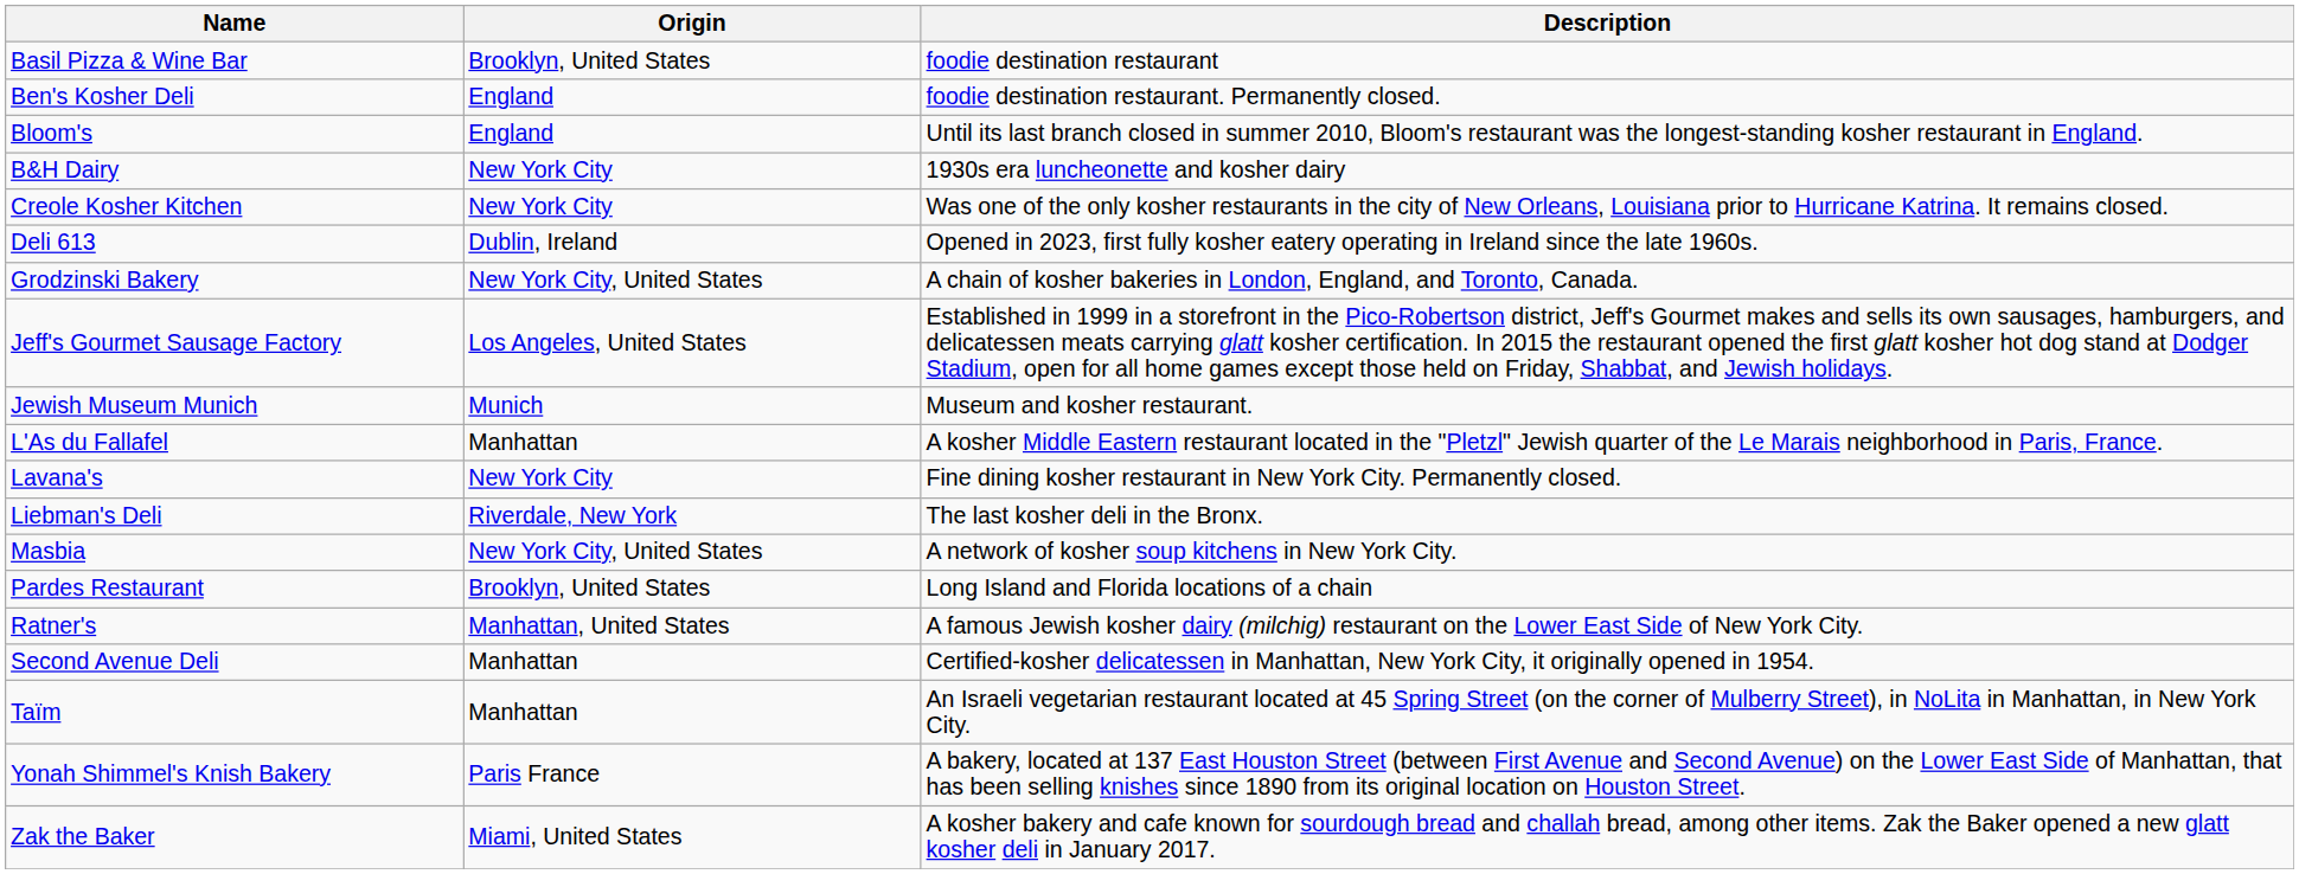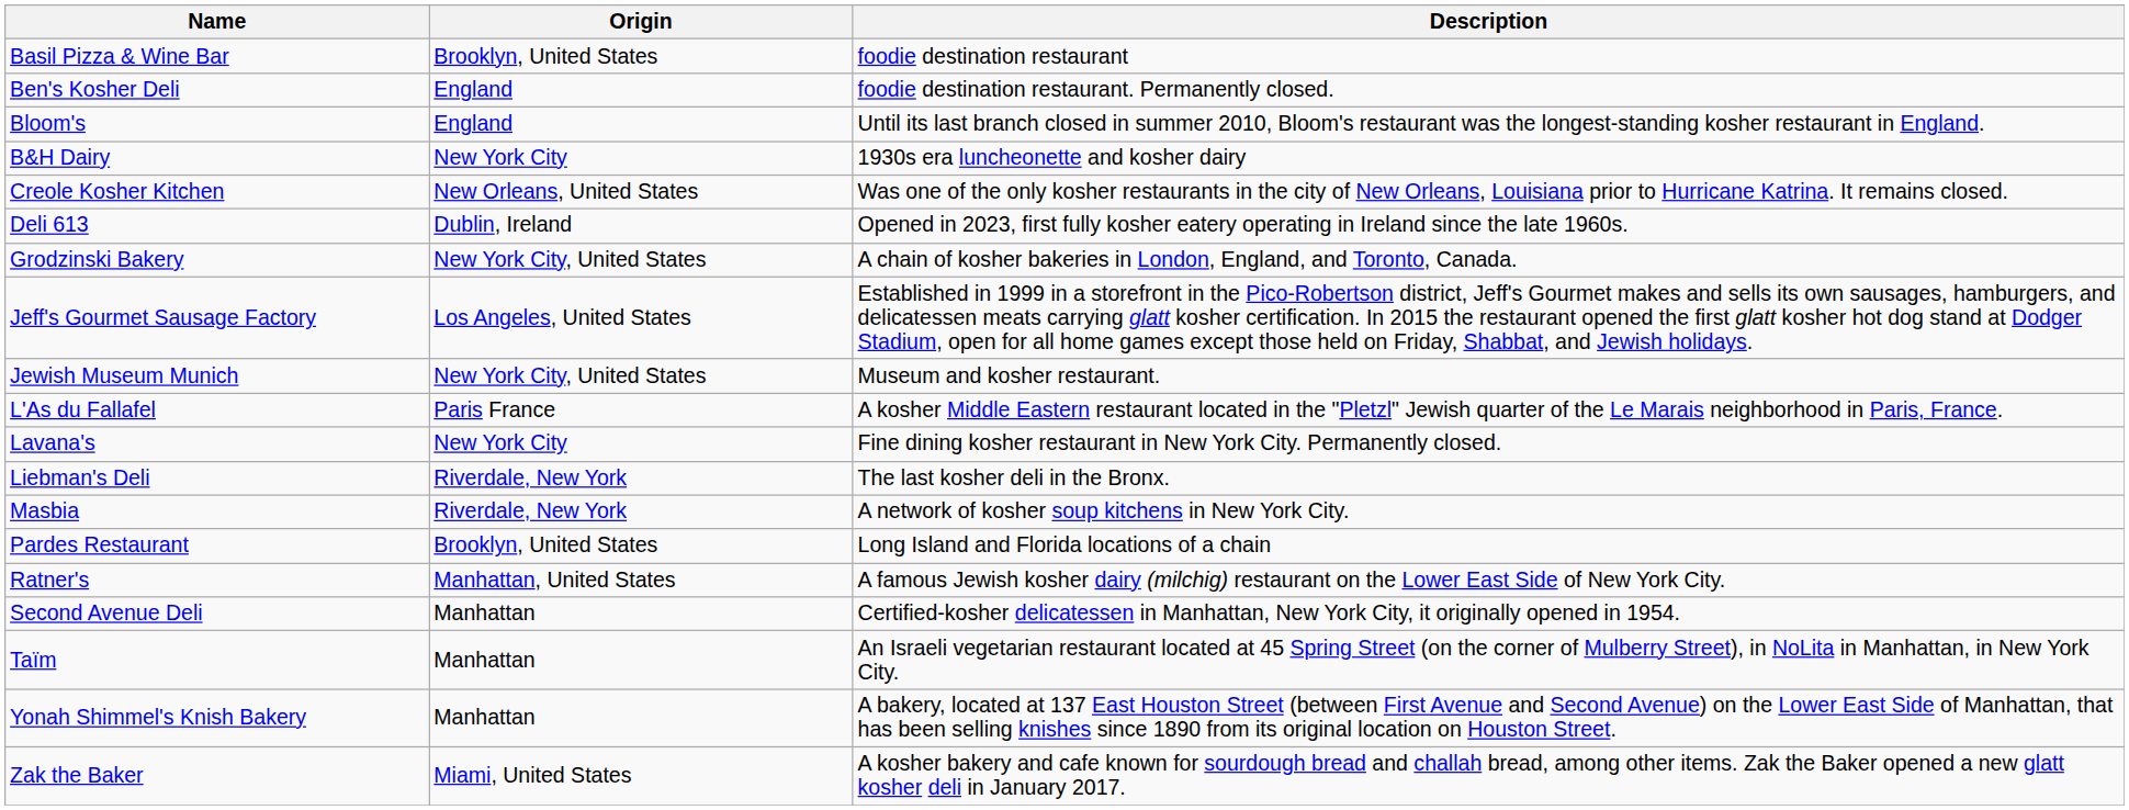Creole Kosher Kitchen | Origin: New York City -> New Orleans, United States
Jewish Museum Munich | Origin: Munich -> New York City, United States
L'As du Fallafel | Origin: Manhattan -> Paris France
Masbia | Origin: New York City, United States -> Riverdale, New York
Yonah Shimmel's Knish Bakery | Origin: Paris France -> Manhattan
